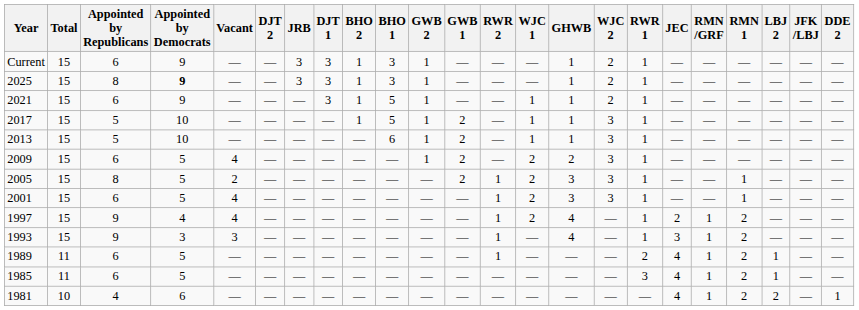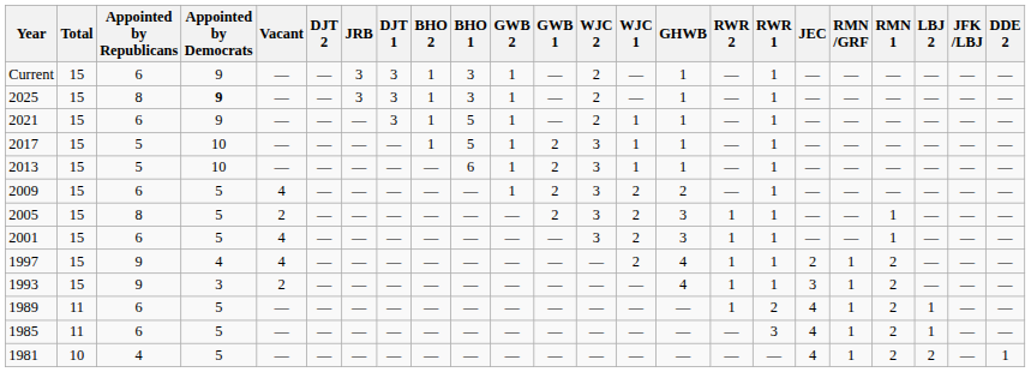columns swapped: WJC 2 <-> RWR 2
1993 | Vacant: 3 -> 2
1981 | Appointed by Democrats: 6 -> 5
